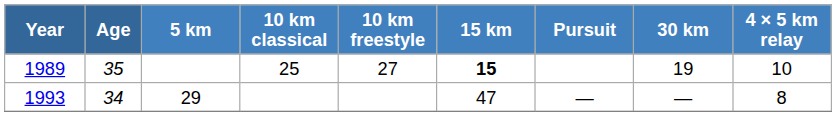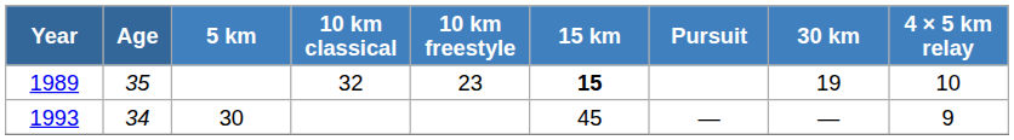1989 | 10 km classical: 25 -> 32
1989 | 10 km freestyle: 27 -> 23
1993 | 5 km: 29 -> 30
1993 | 15 km: 47 -> 45
1993 | 4 × 5 km relay: 8 -> 9
